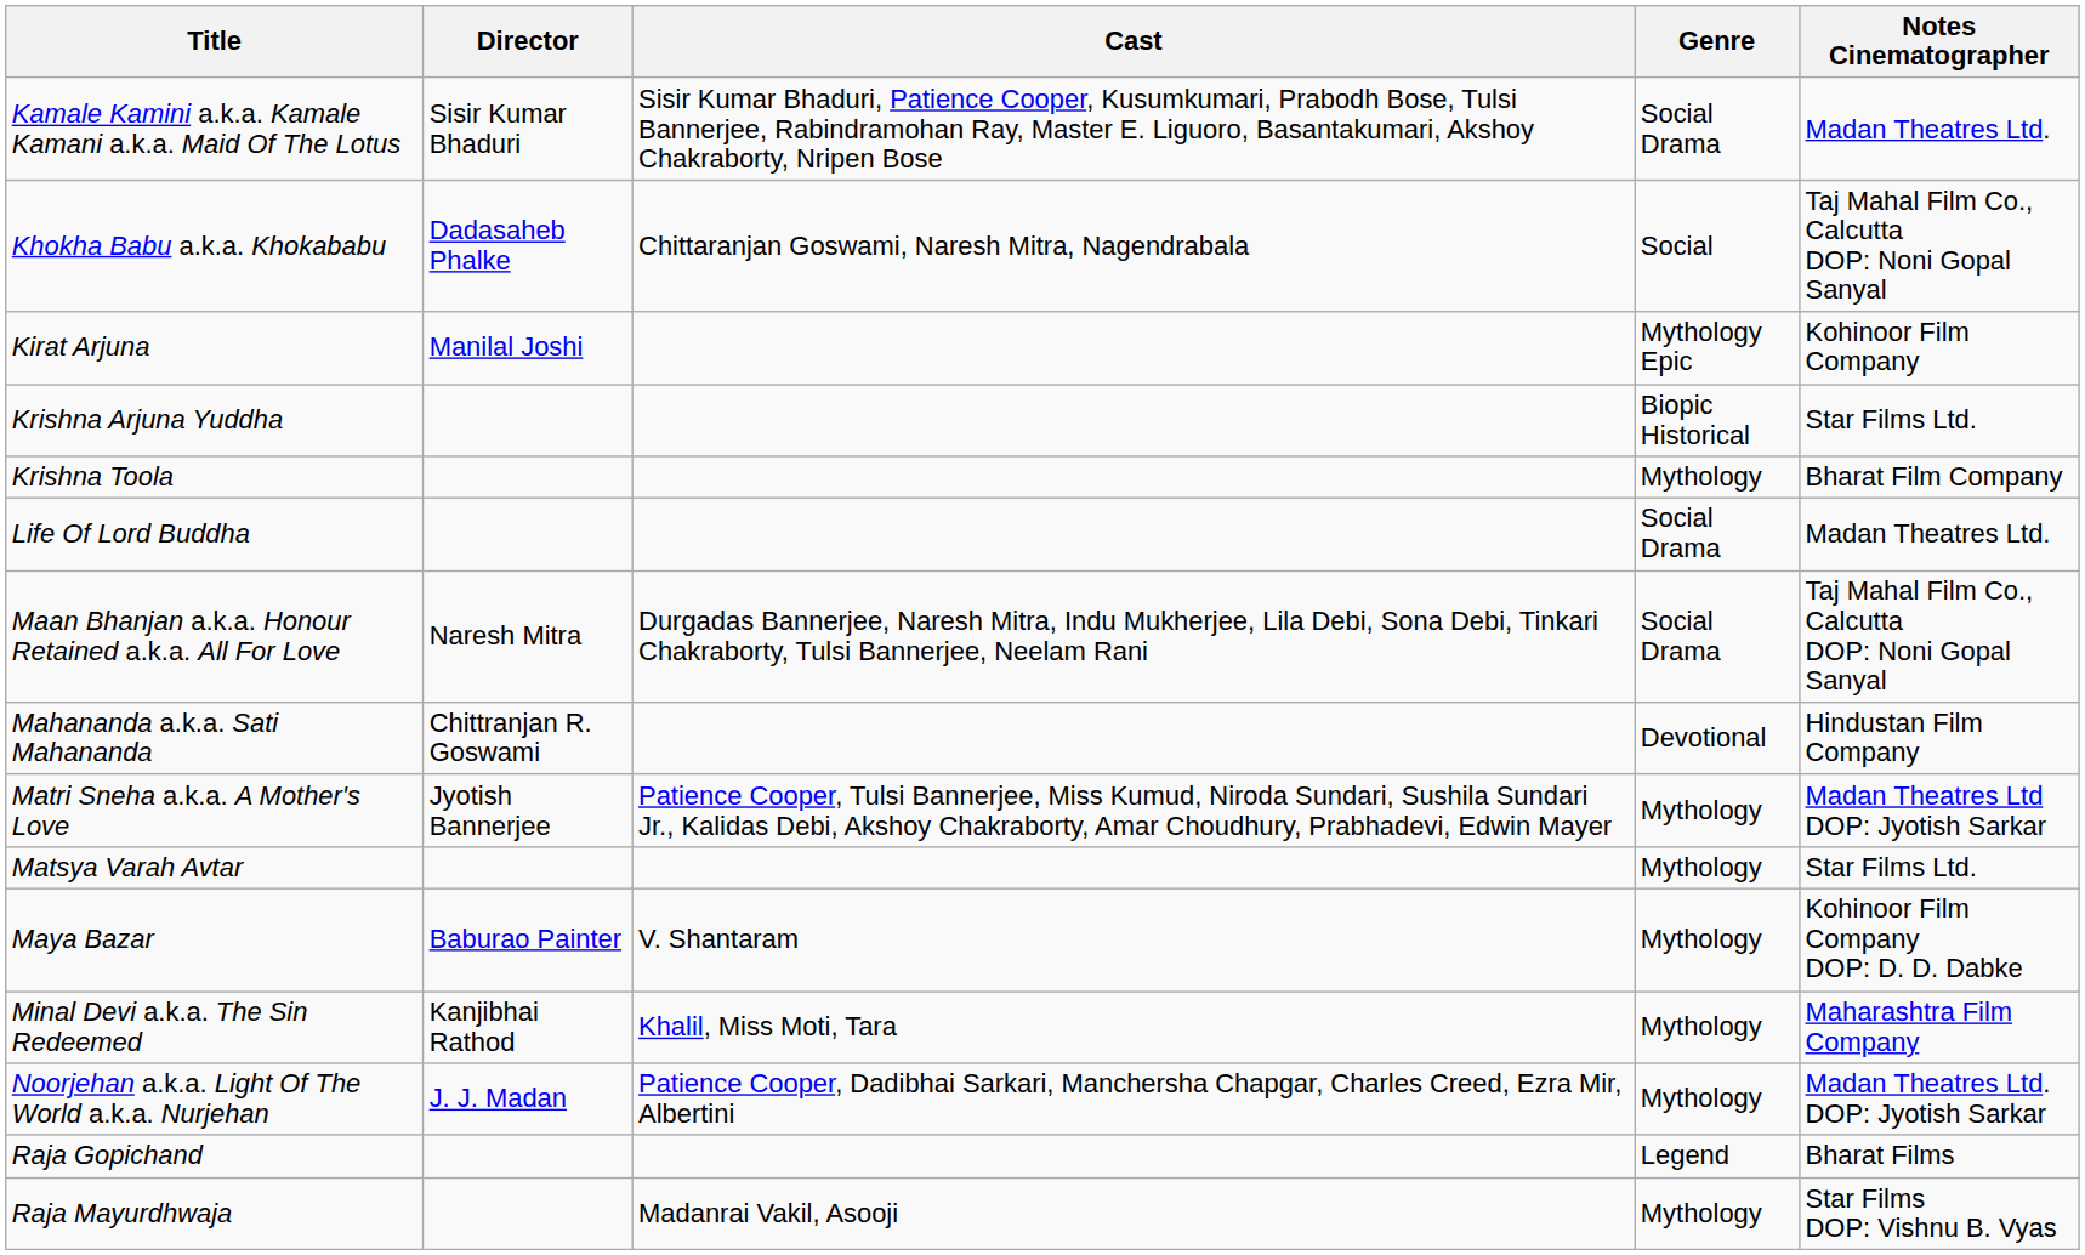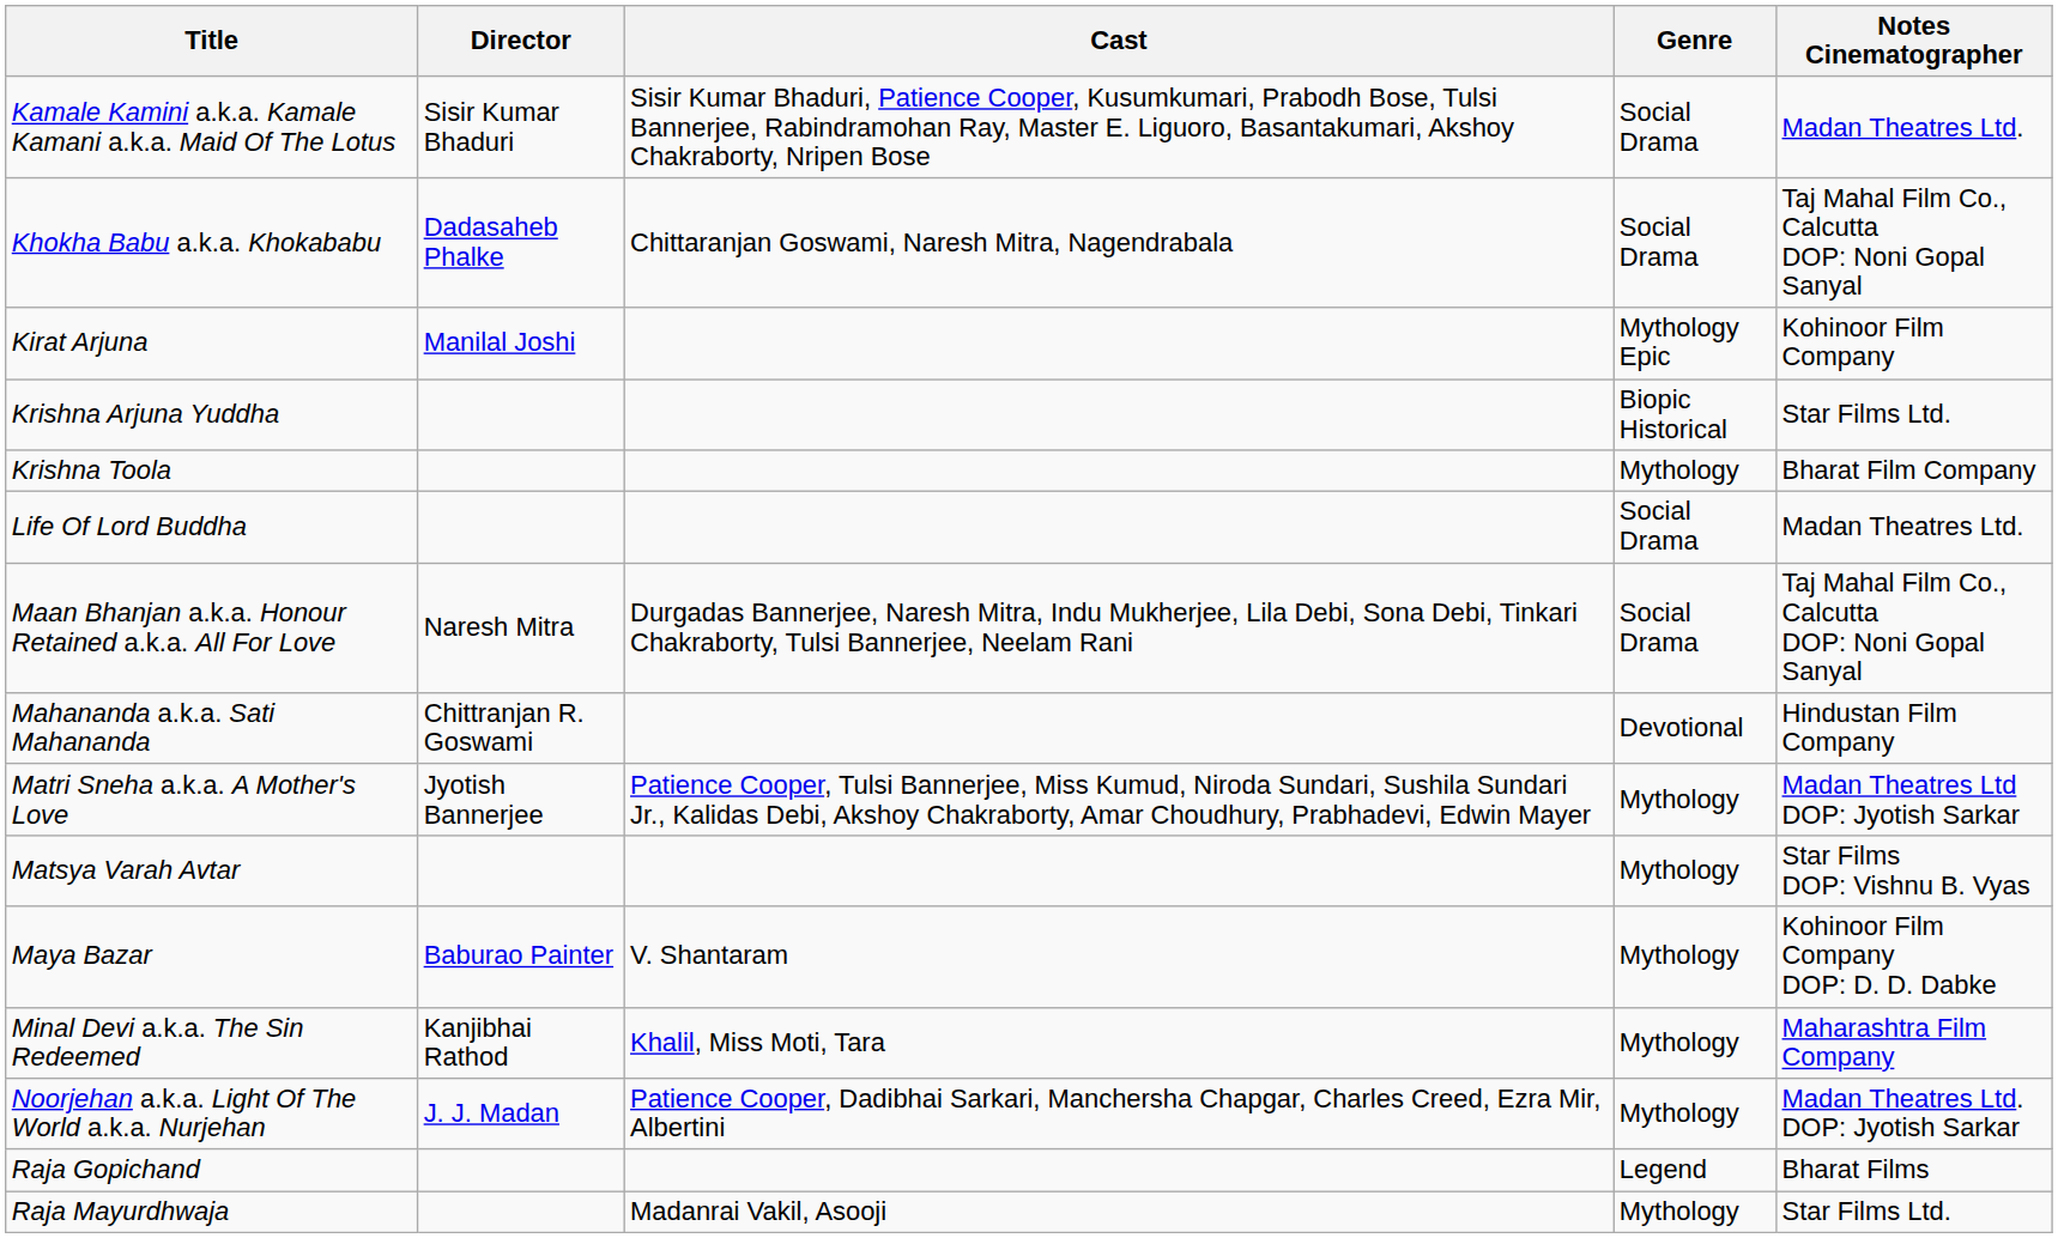Khokha Babu a.k.a. Khokababu | Genre: Social -> Social Drama
Matsya Varah Avtar | Notes Cinematographer: Star Films Ltd. -> Star Films DOP: Vishnu B. Vyas
Raja Mayurdhwaja | Notes Cinematographer: Star Films DOP: Vishnu B. Vyas -> Star Films Ltd.
